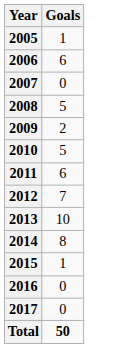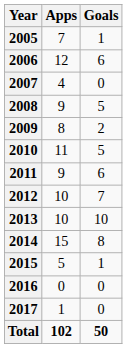+ column: Apps | 7 | 12 | 4 | 9 | 8 | 11 | 9 | 10 | 10 | 15 | 5 | 0 | 1 | 102
